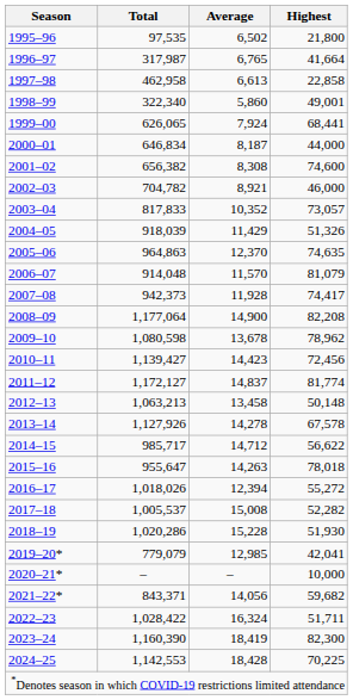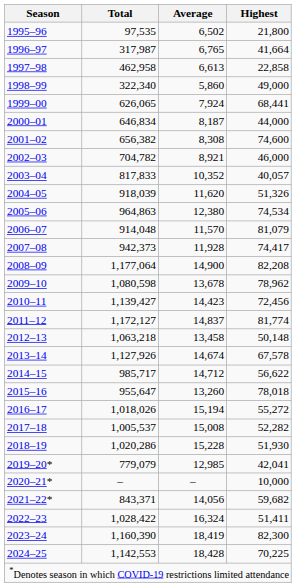1998–99 | Highest: 49,001 -> 49,000
2003–04 | Highest: 73,057 -> 40,057
2004–05 | Average: 11,429 -> 11,620
2005–06 | Average: 12,370 -> 12,380
2005–06 | Highest: 74,635 -> 74,534
2012–13 | Total: 1,063,213 -> 1,063,218
2013–14 | Average: 14,278 -> 14,674
2015–16 | Average: 14,263 -> 13,260
2016–17 | Average: 12,394 -> 15,194
2022–23 | Highest: 51,711 -> 51,411
